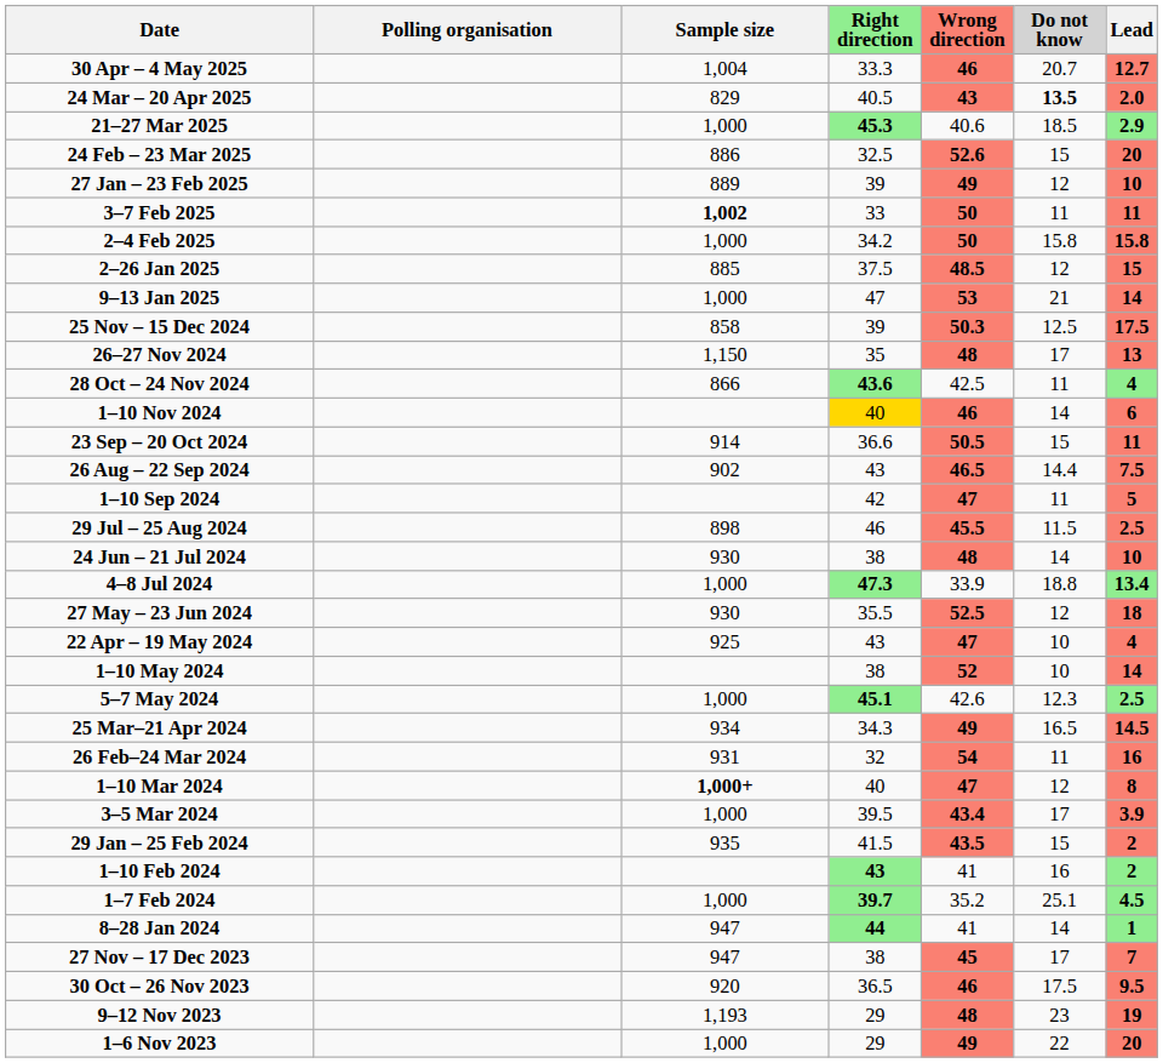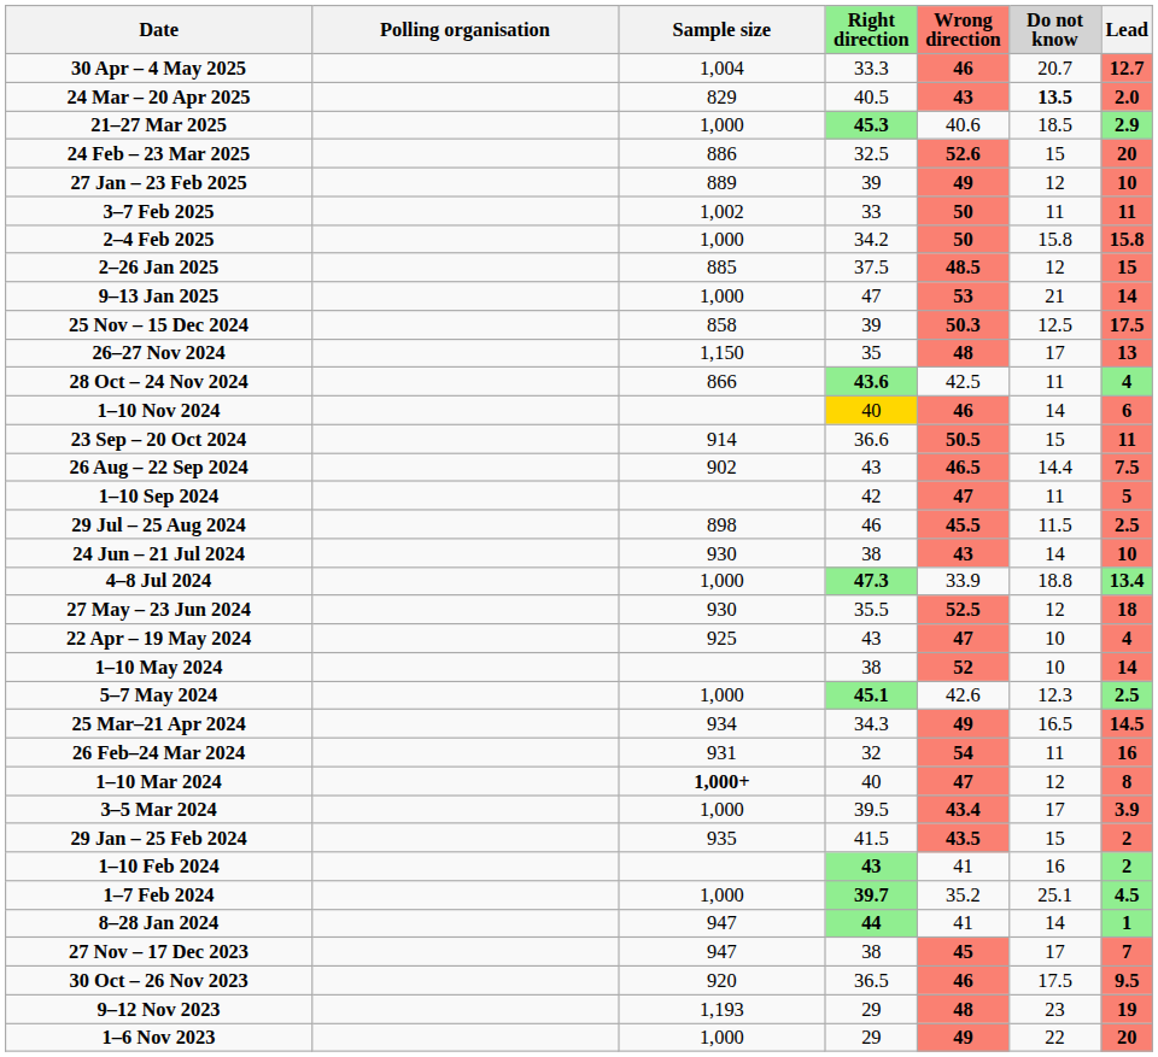3–7 Feb 2025 | Sample size: bold -> normal
24 Jun – 21 Jul 2024 | Wrong direction: 48 -> 43
